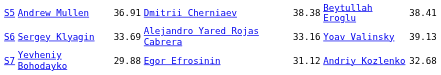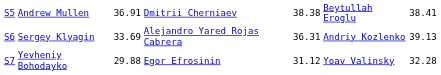Sergey Klyagin | column 5: 33.16 -> 36.31
Sergey Klyagin | column 6: Yoav Valinsky -> Andriy Kozlenko
Yevheniy Bohodayko | column 6: Andriy Kozlenko -> Yoav Valinsky
Yevheniy Bohodayko | column 7: 32.68 -> 32.28
